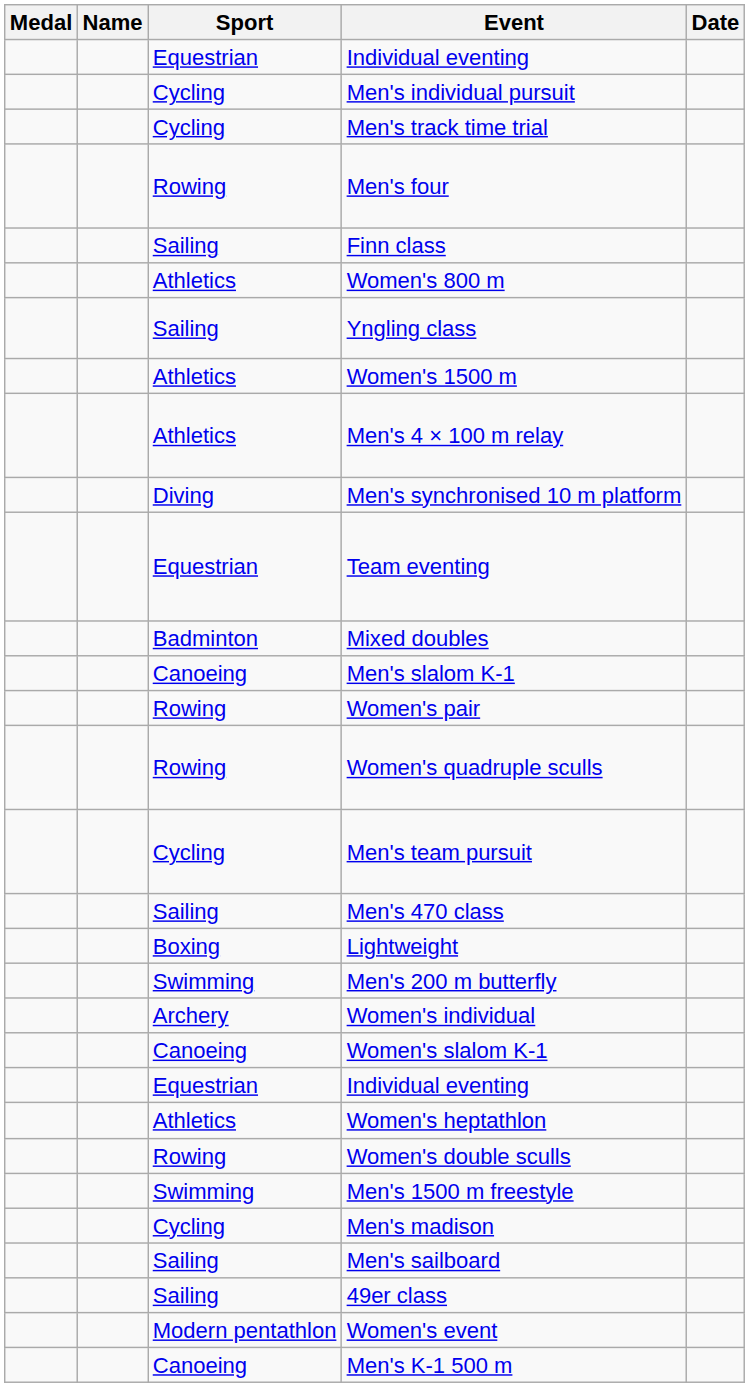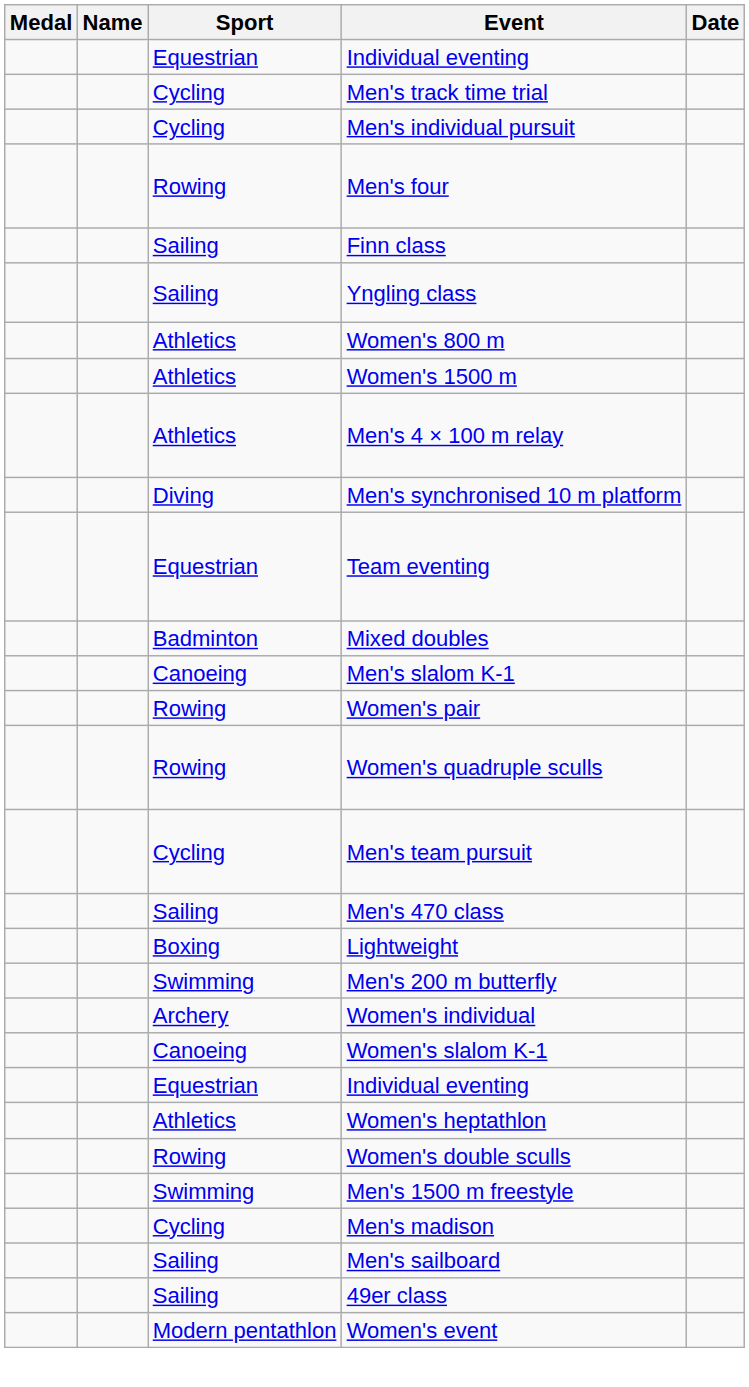rows swapped: Men's track time trial <-> Men's individual pursuit
rows swapped: Yngling class <-> Women's 800 m
- row: Canoeing | Men's K-1 500 m
